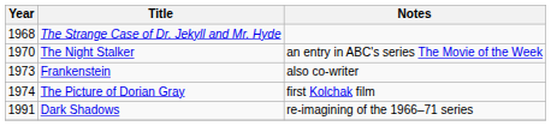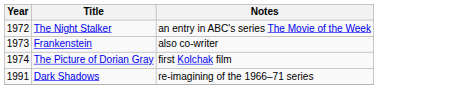- row: 1968 | The Strange Case of Dr. Jekyll and Mr. Hyde
The Night Stalker | Year: 1970 -> 1972
